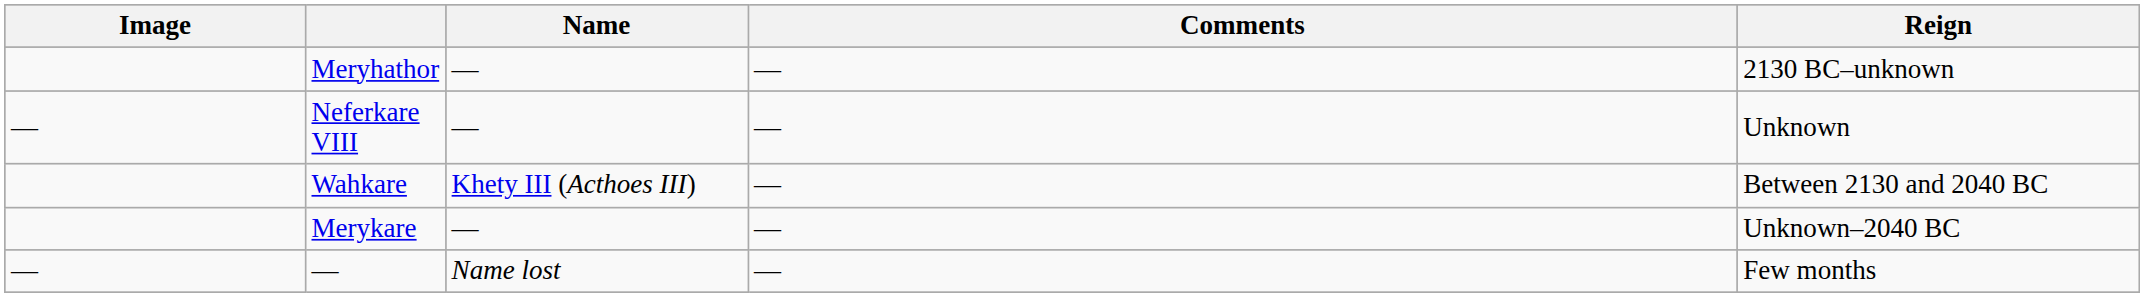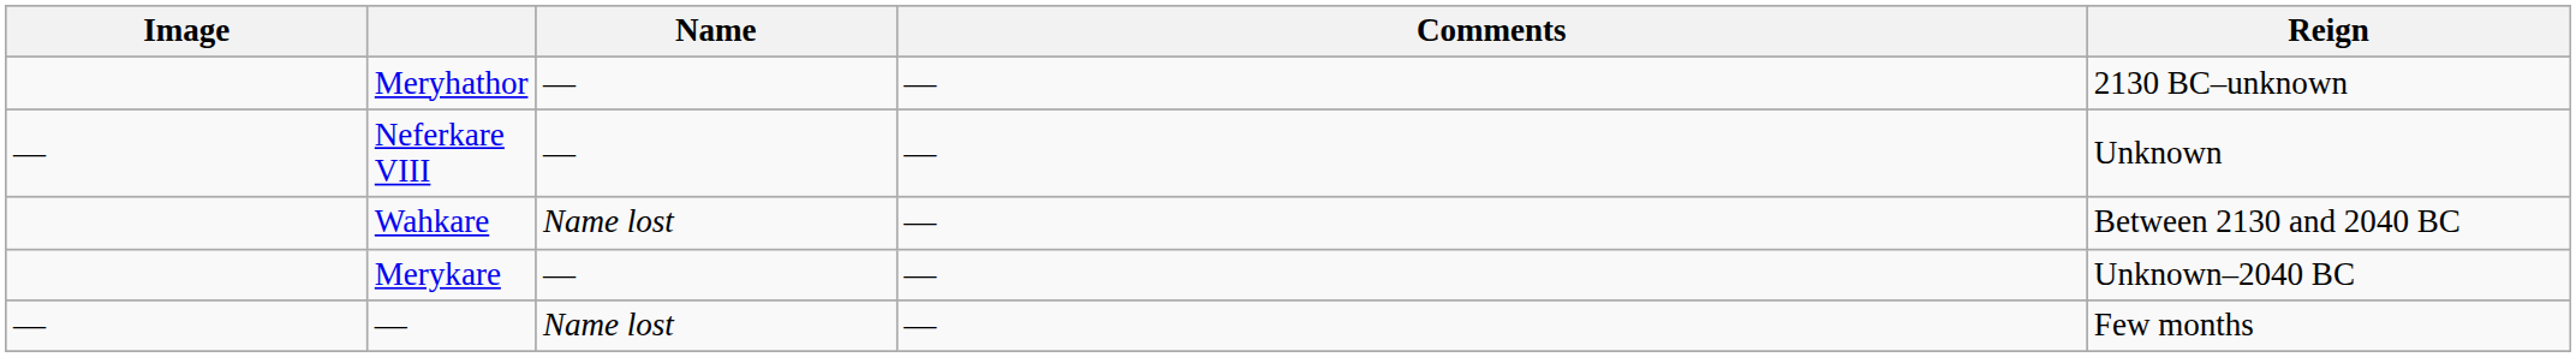Wahkare | Name: Khety III (Acthoes III) -> Name lost
